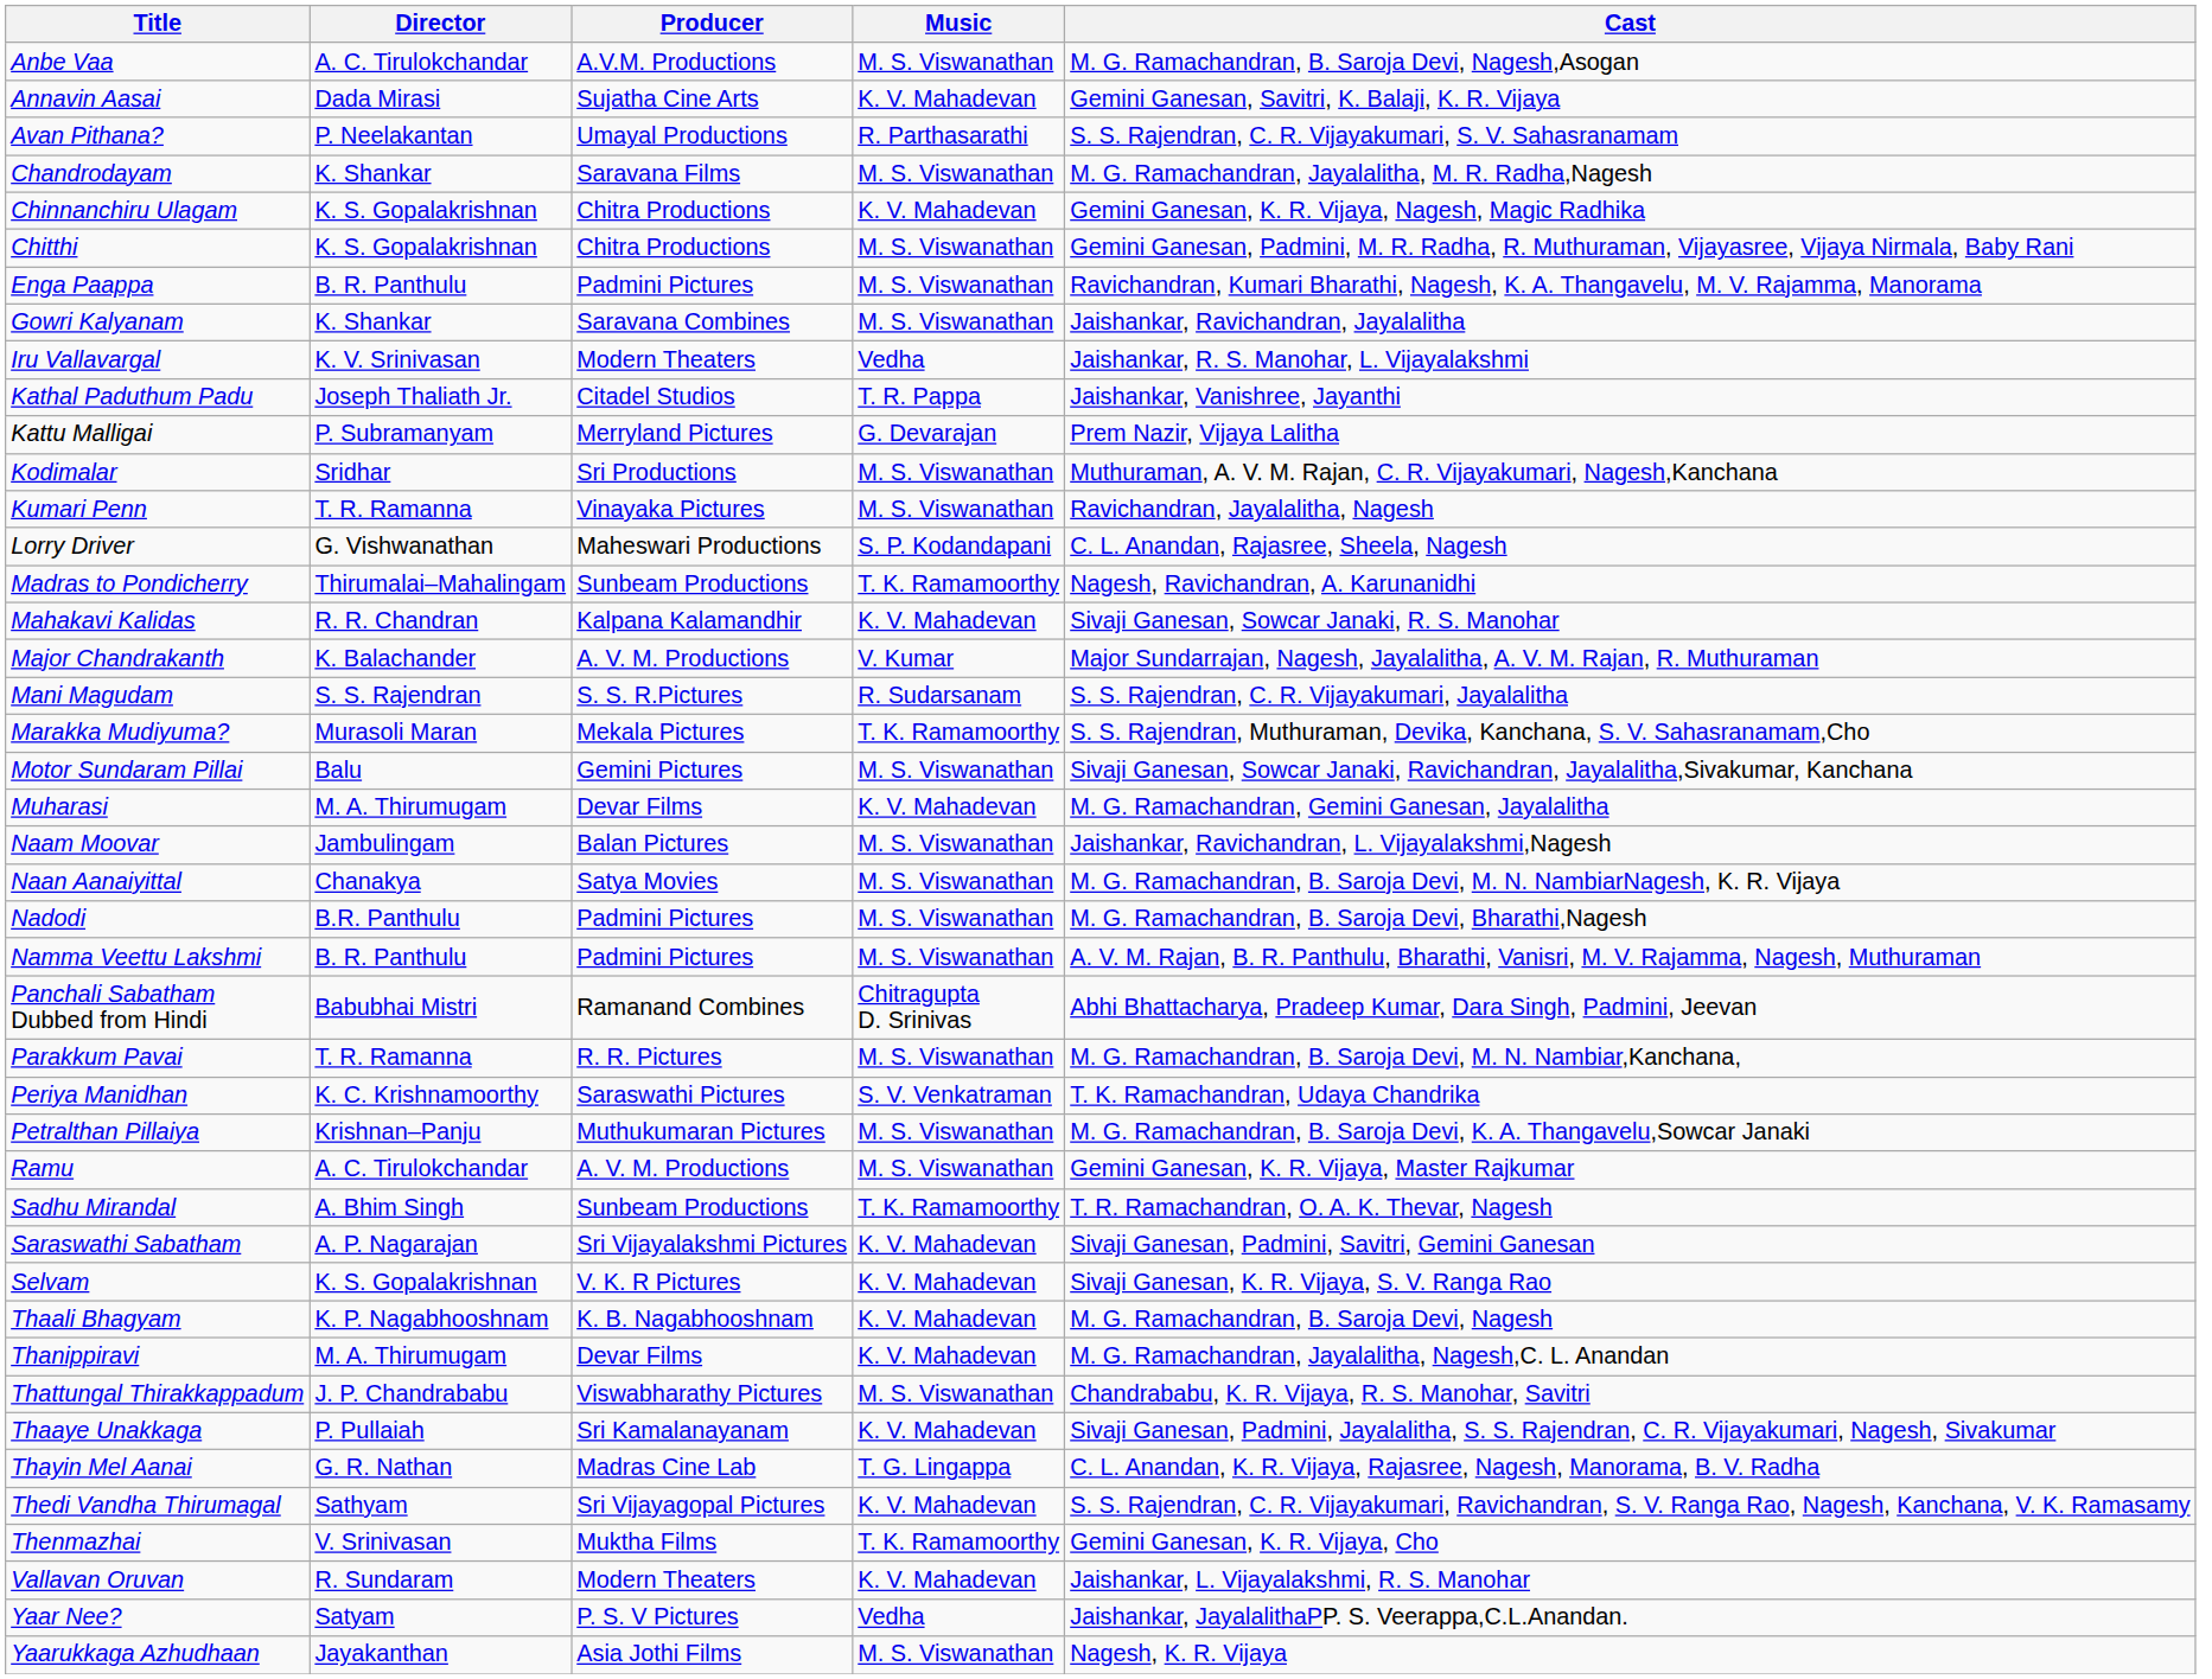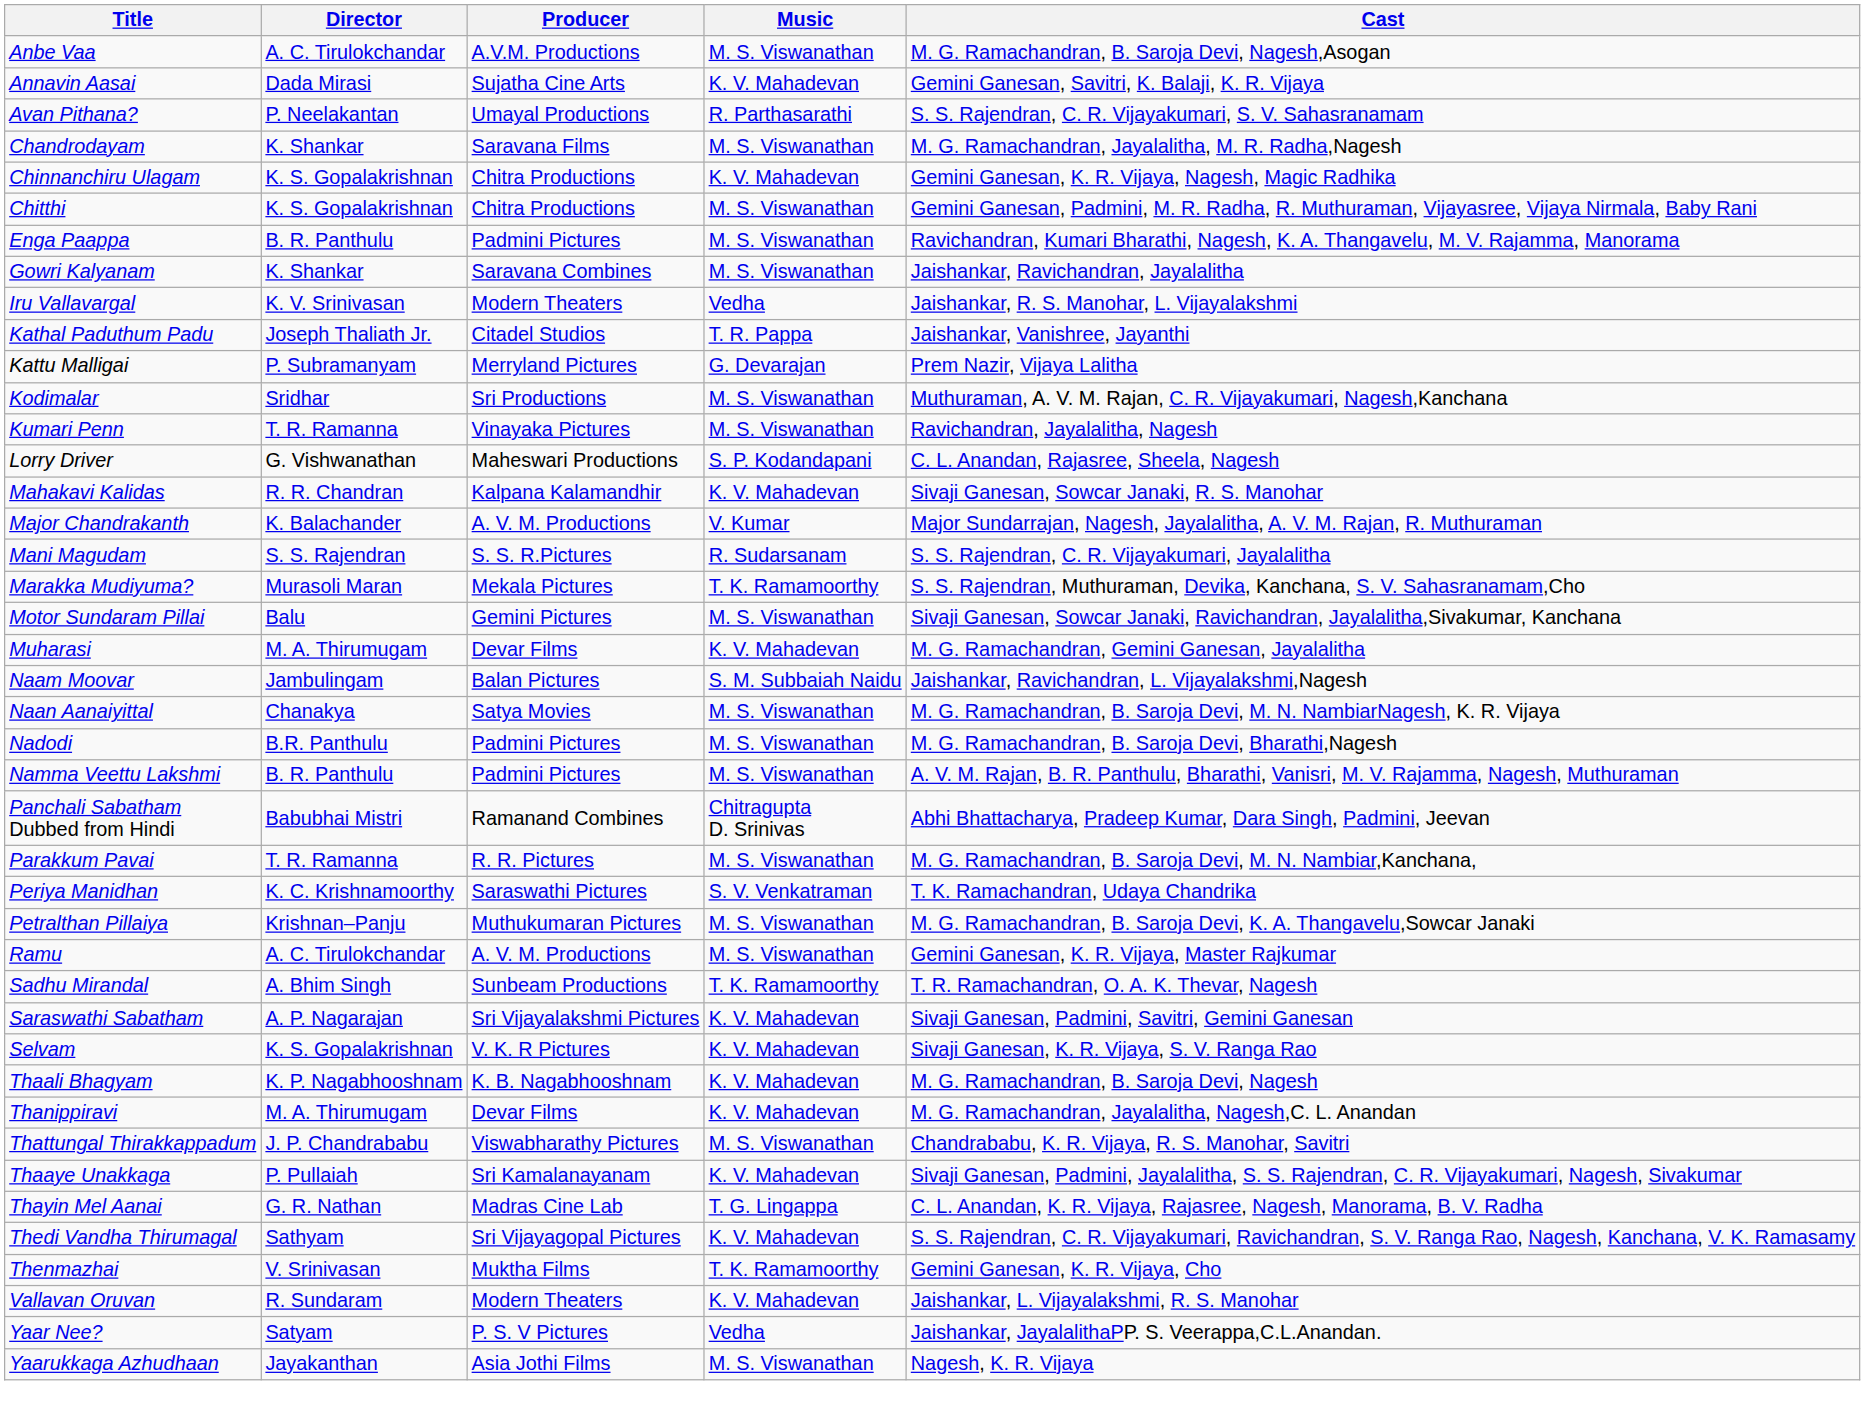- row: Madras to Pondicherry | Thirumalai–Mahalingam | Sunbeam Productions | T. K. Ramamoorthy | Nagesh, Ravichandran, A. Karunanidhi
Naam Moovar | Music: M. S. Viswanathan -> S. M. Subbaiah Naidu
